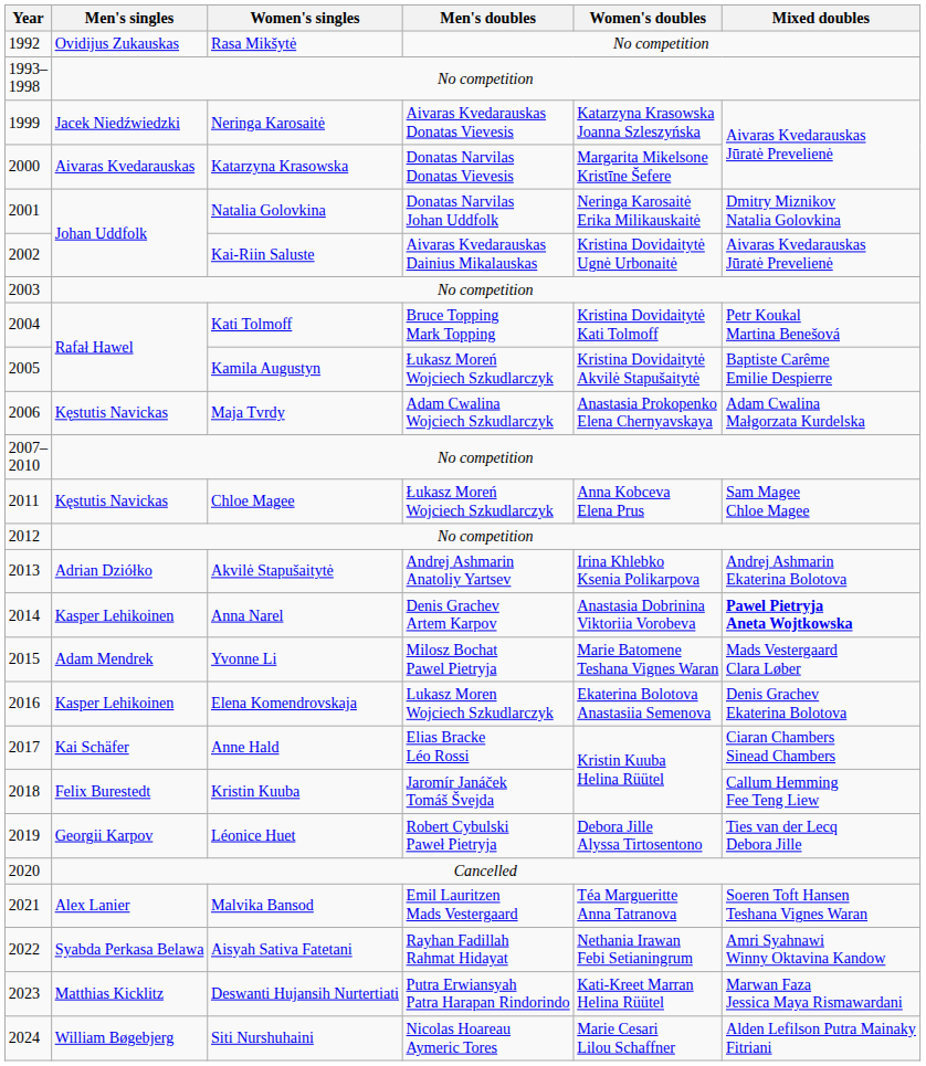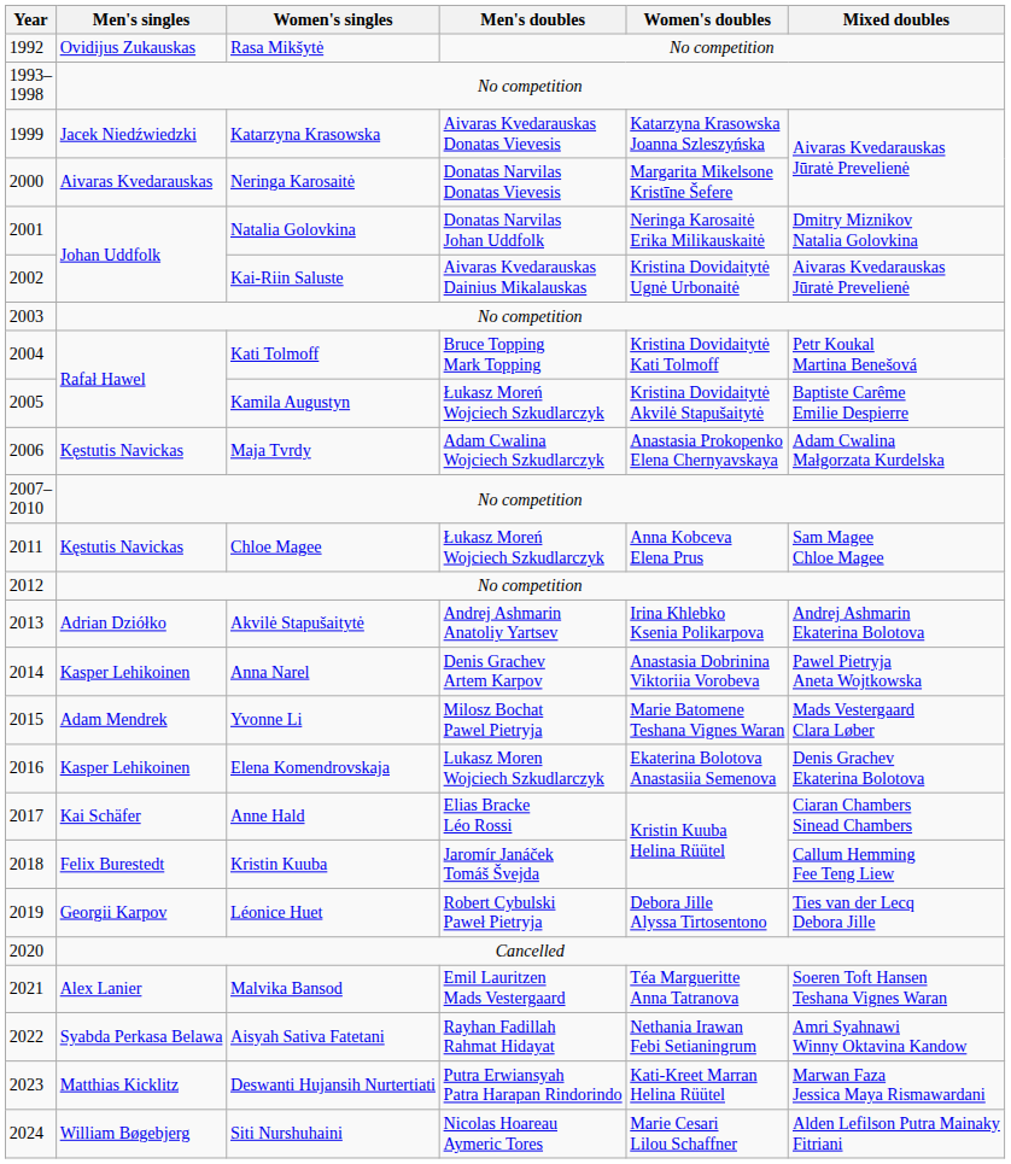1999 | Women's singles: Neringa Karosaitė -> Katarzyna Krasowska
2000 | Women's singles: Katarzyna Krasowska -> Neringa Karosaitė
2014 | Mixed doubles: bold -> normal
